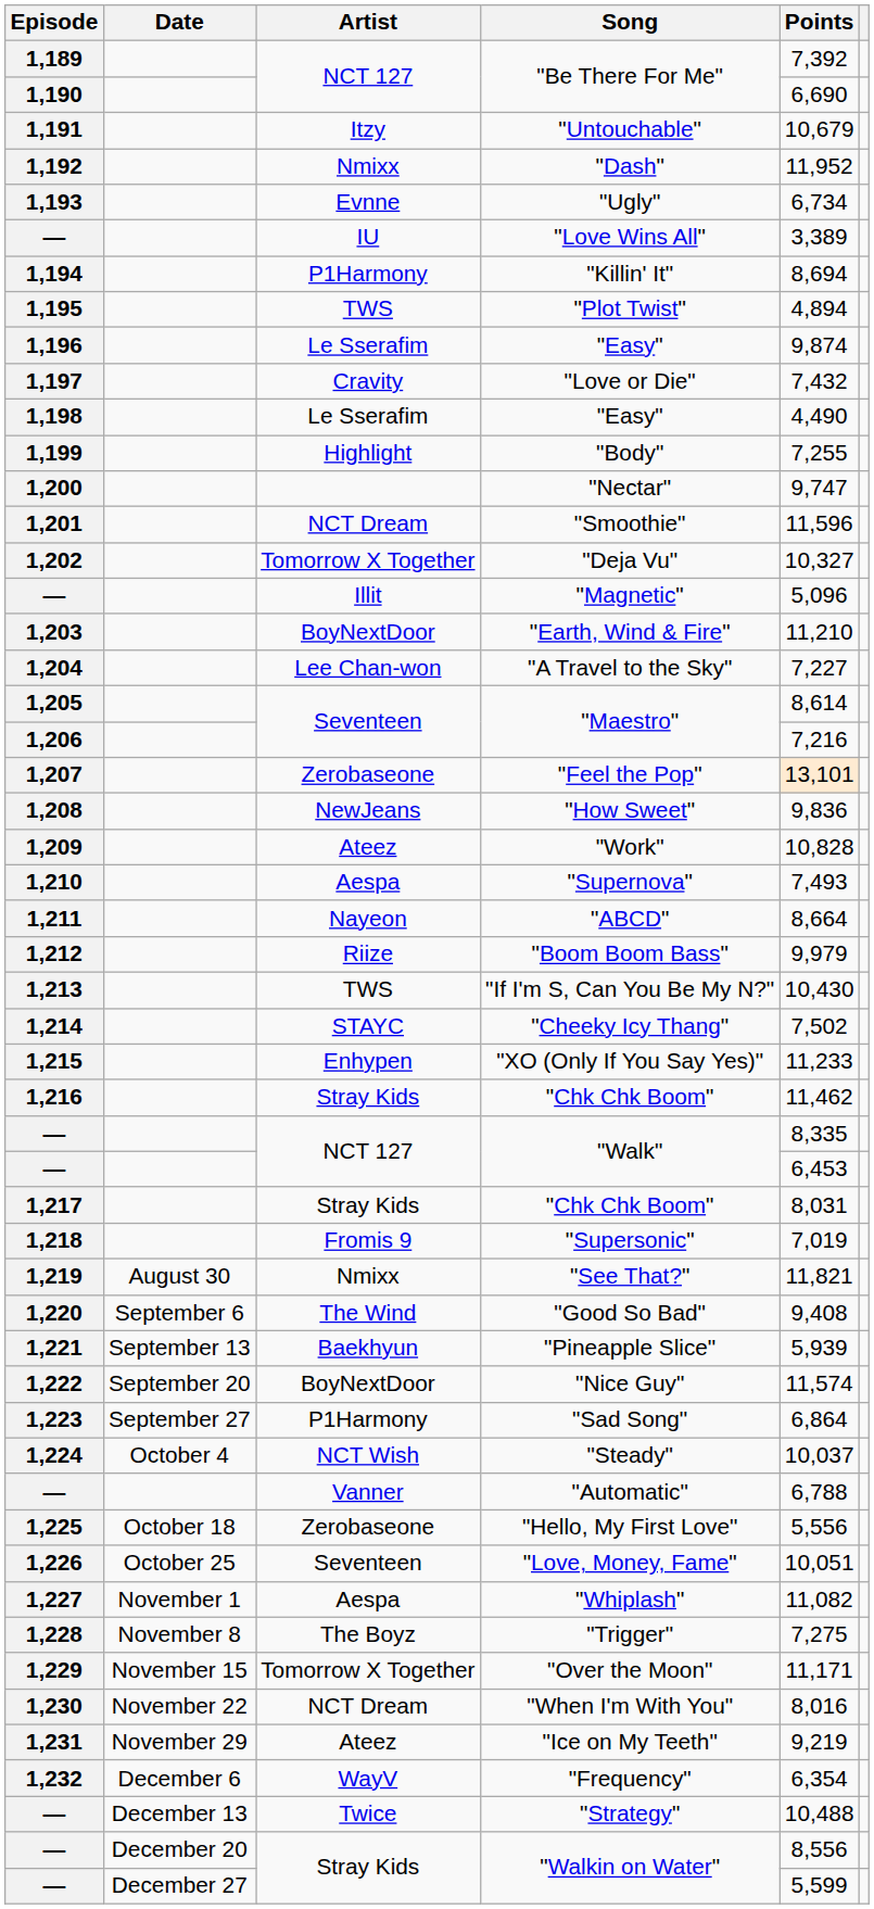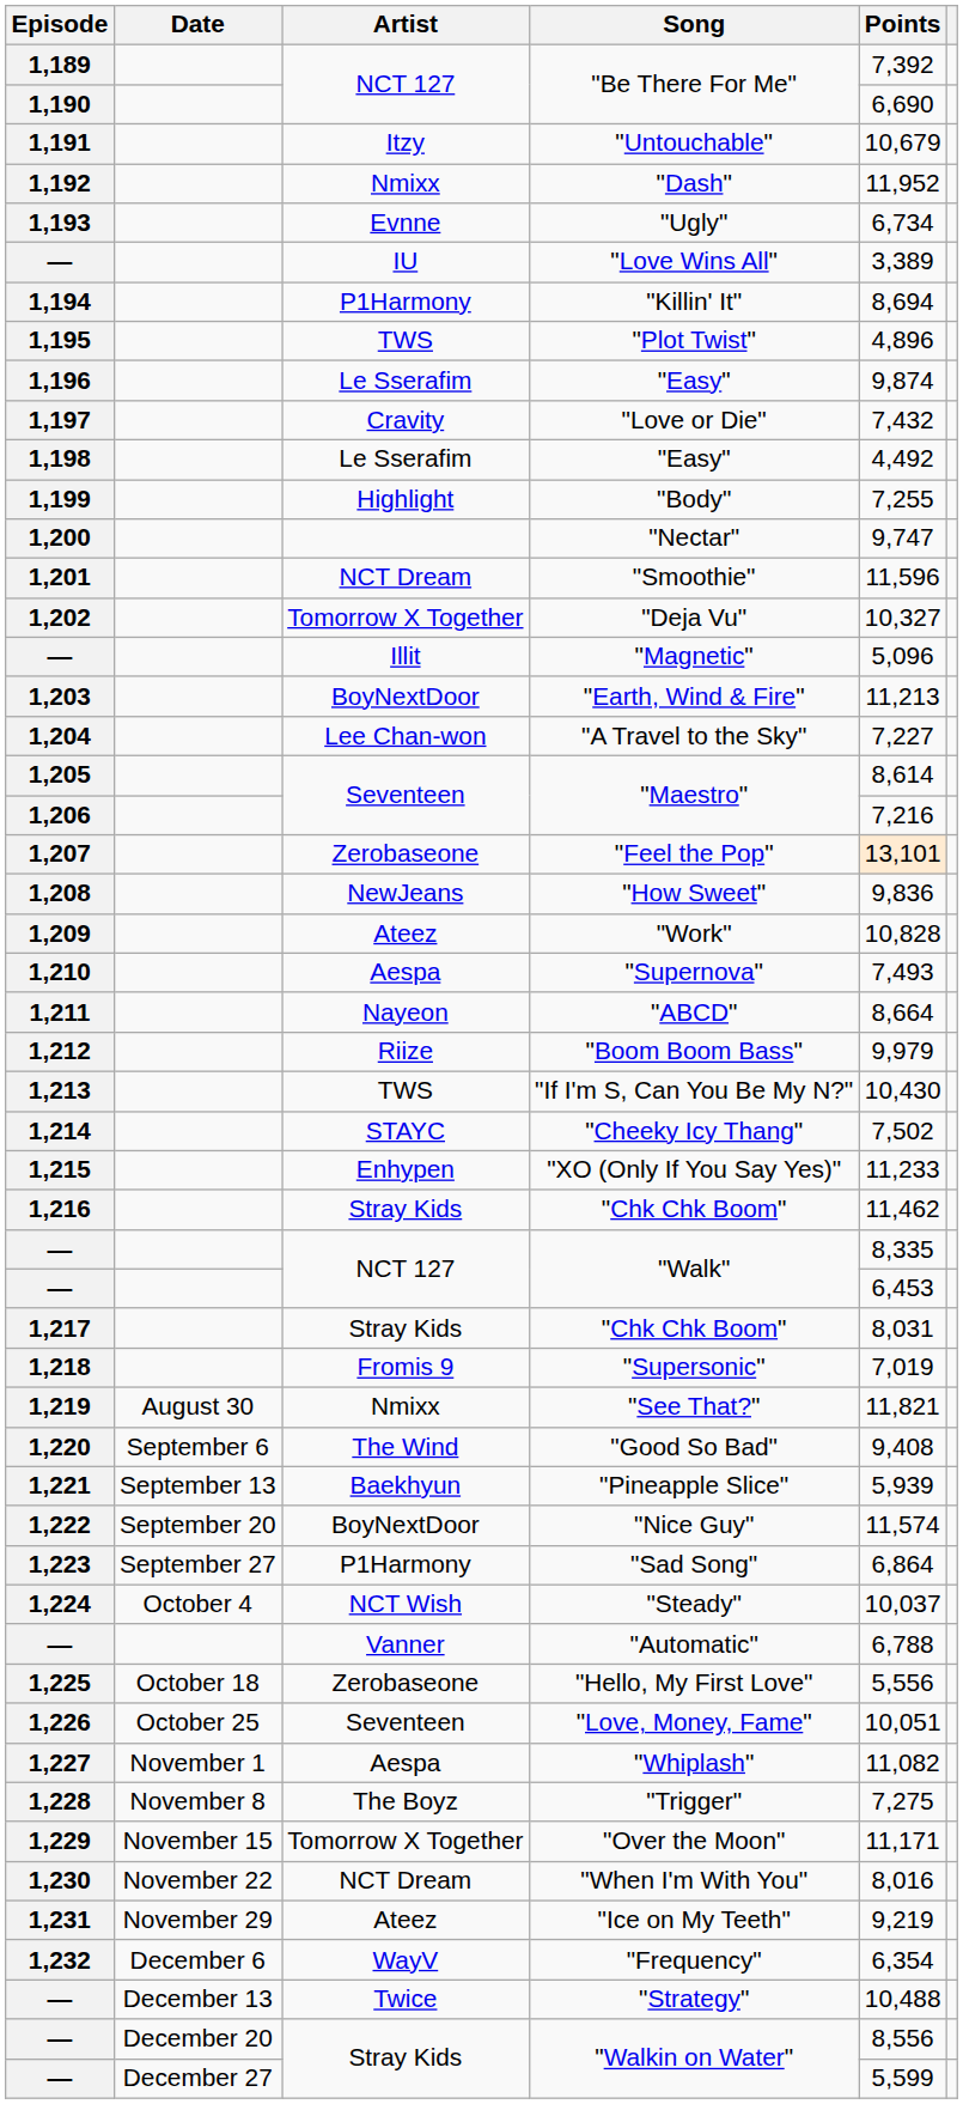"Plot Twist" | Points: 4,894 -> 4,896
1,198 / "Easy" | Points: 4,490 -> 4,492
"Earth, Wind & Fire" | Points: 11,210 -> 11,213
